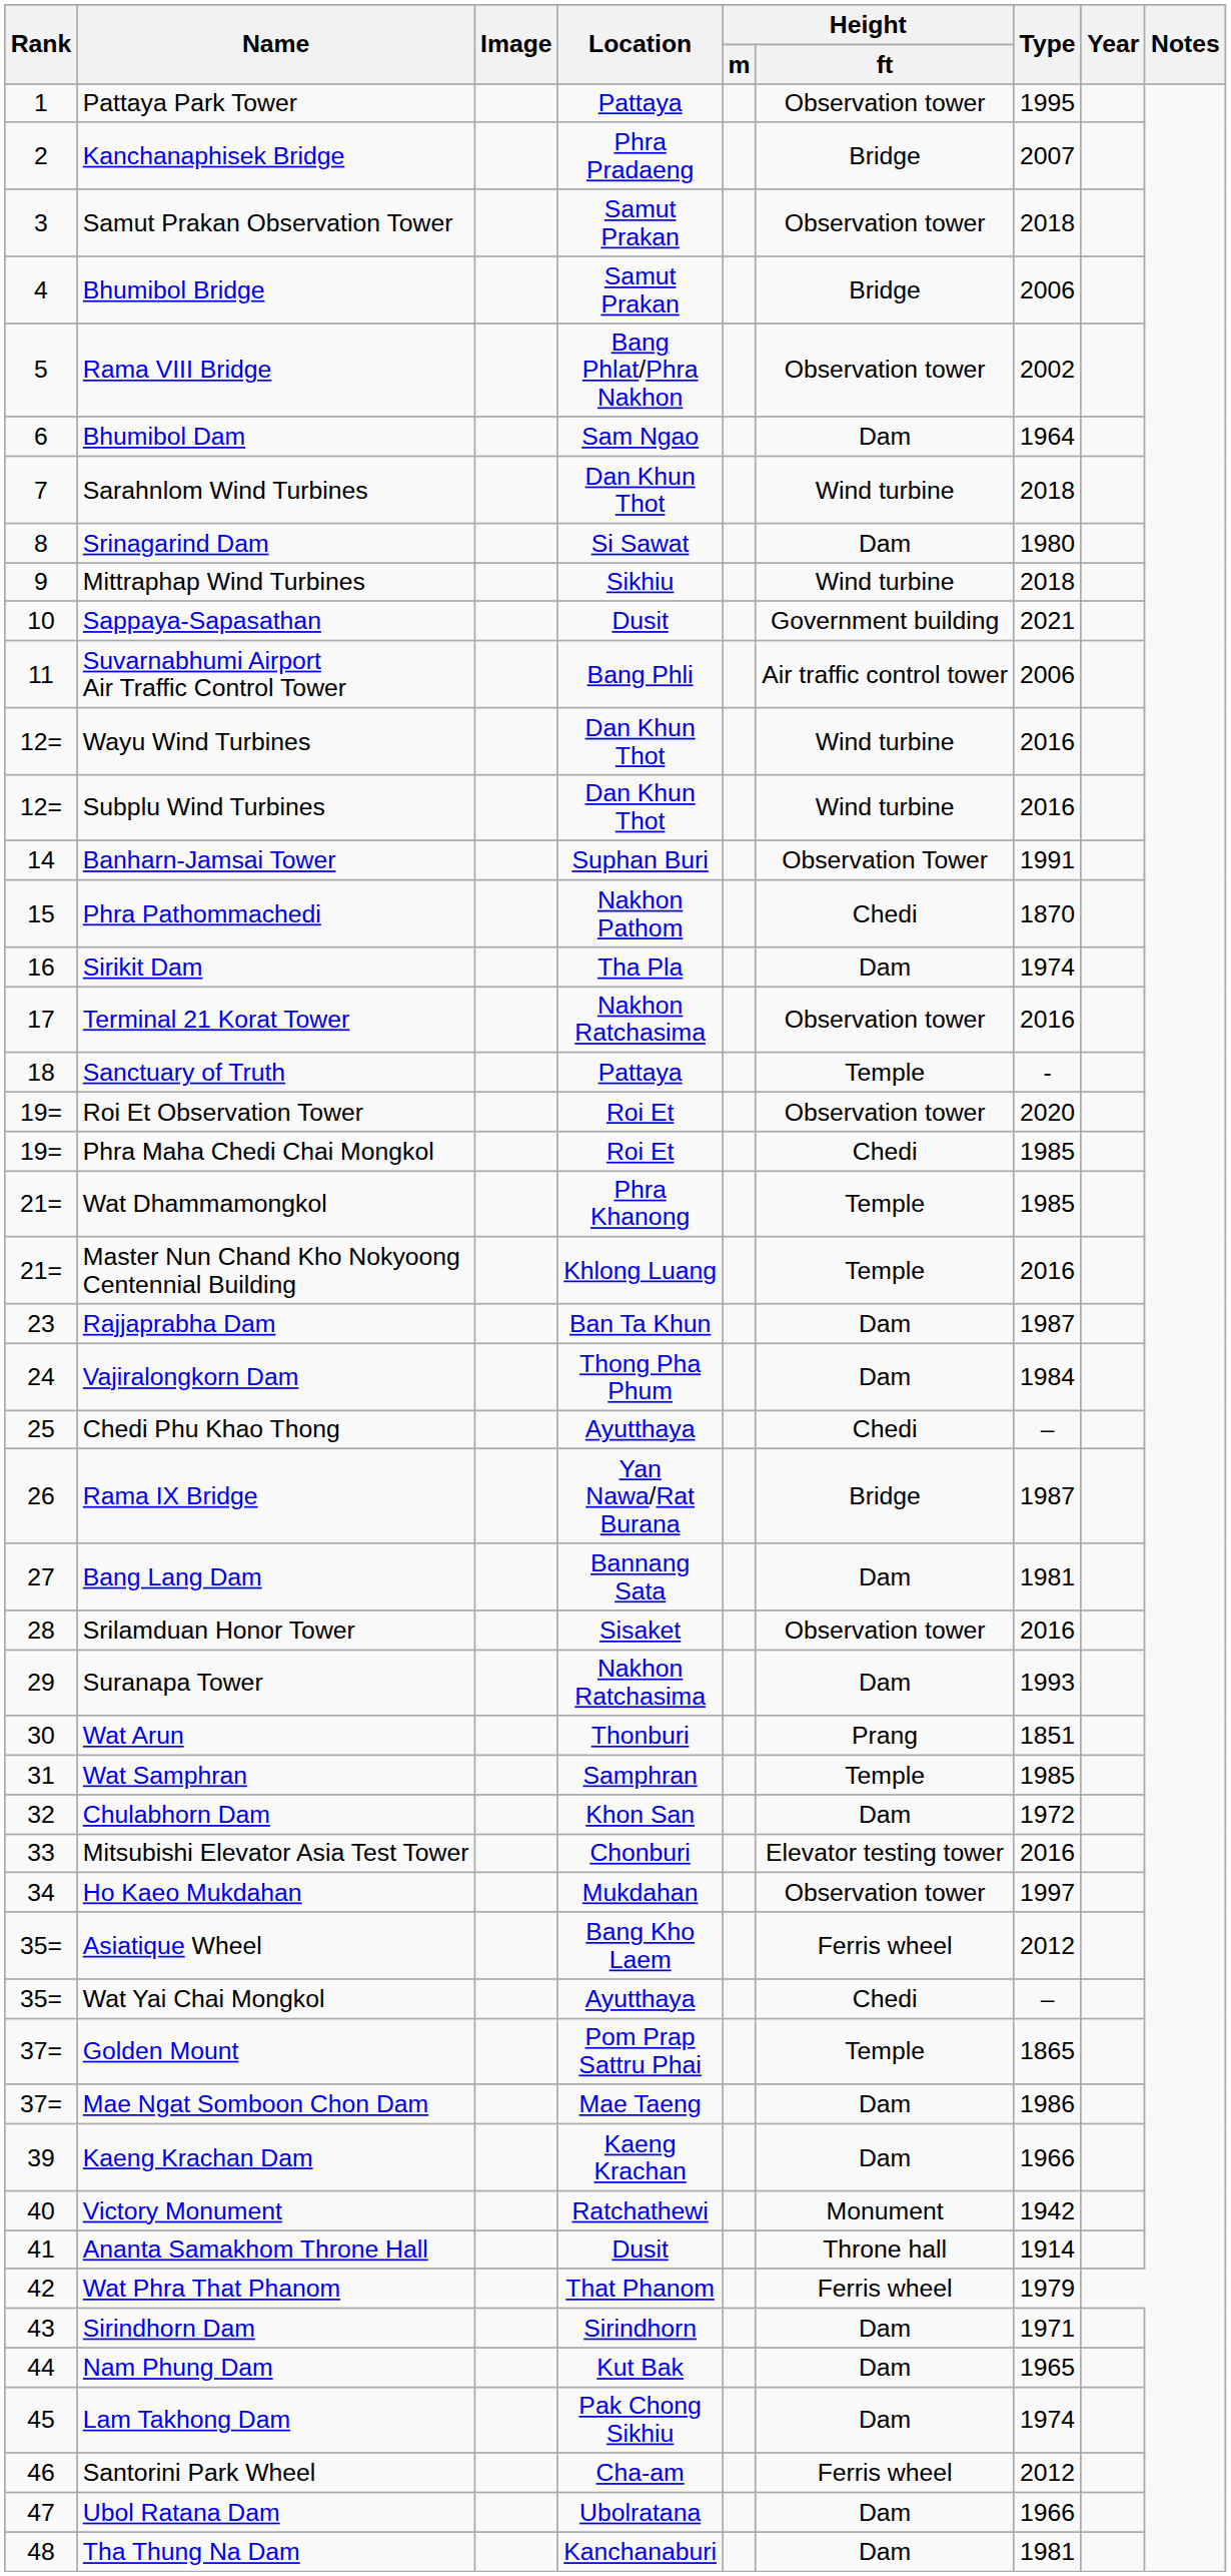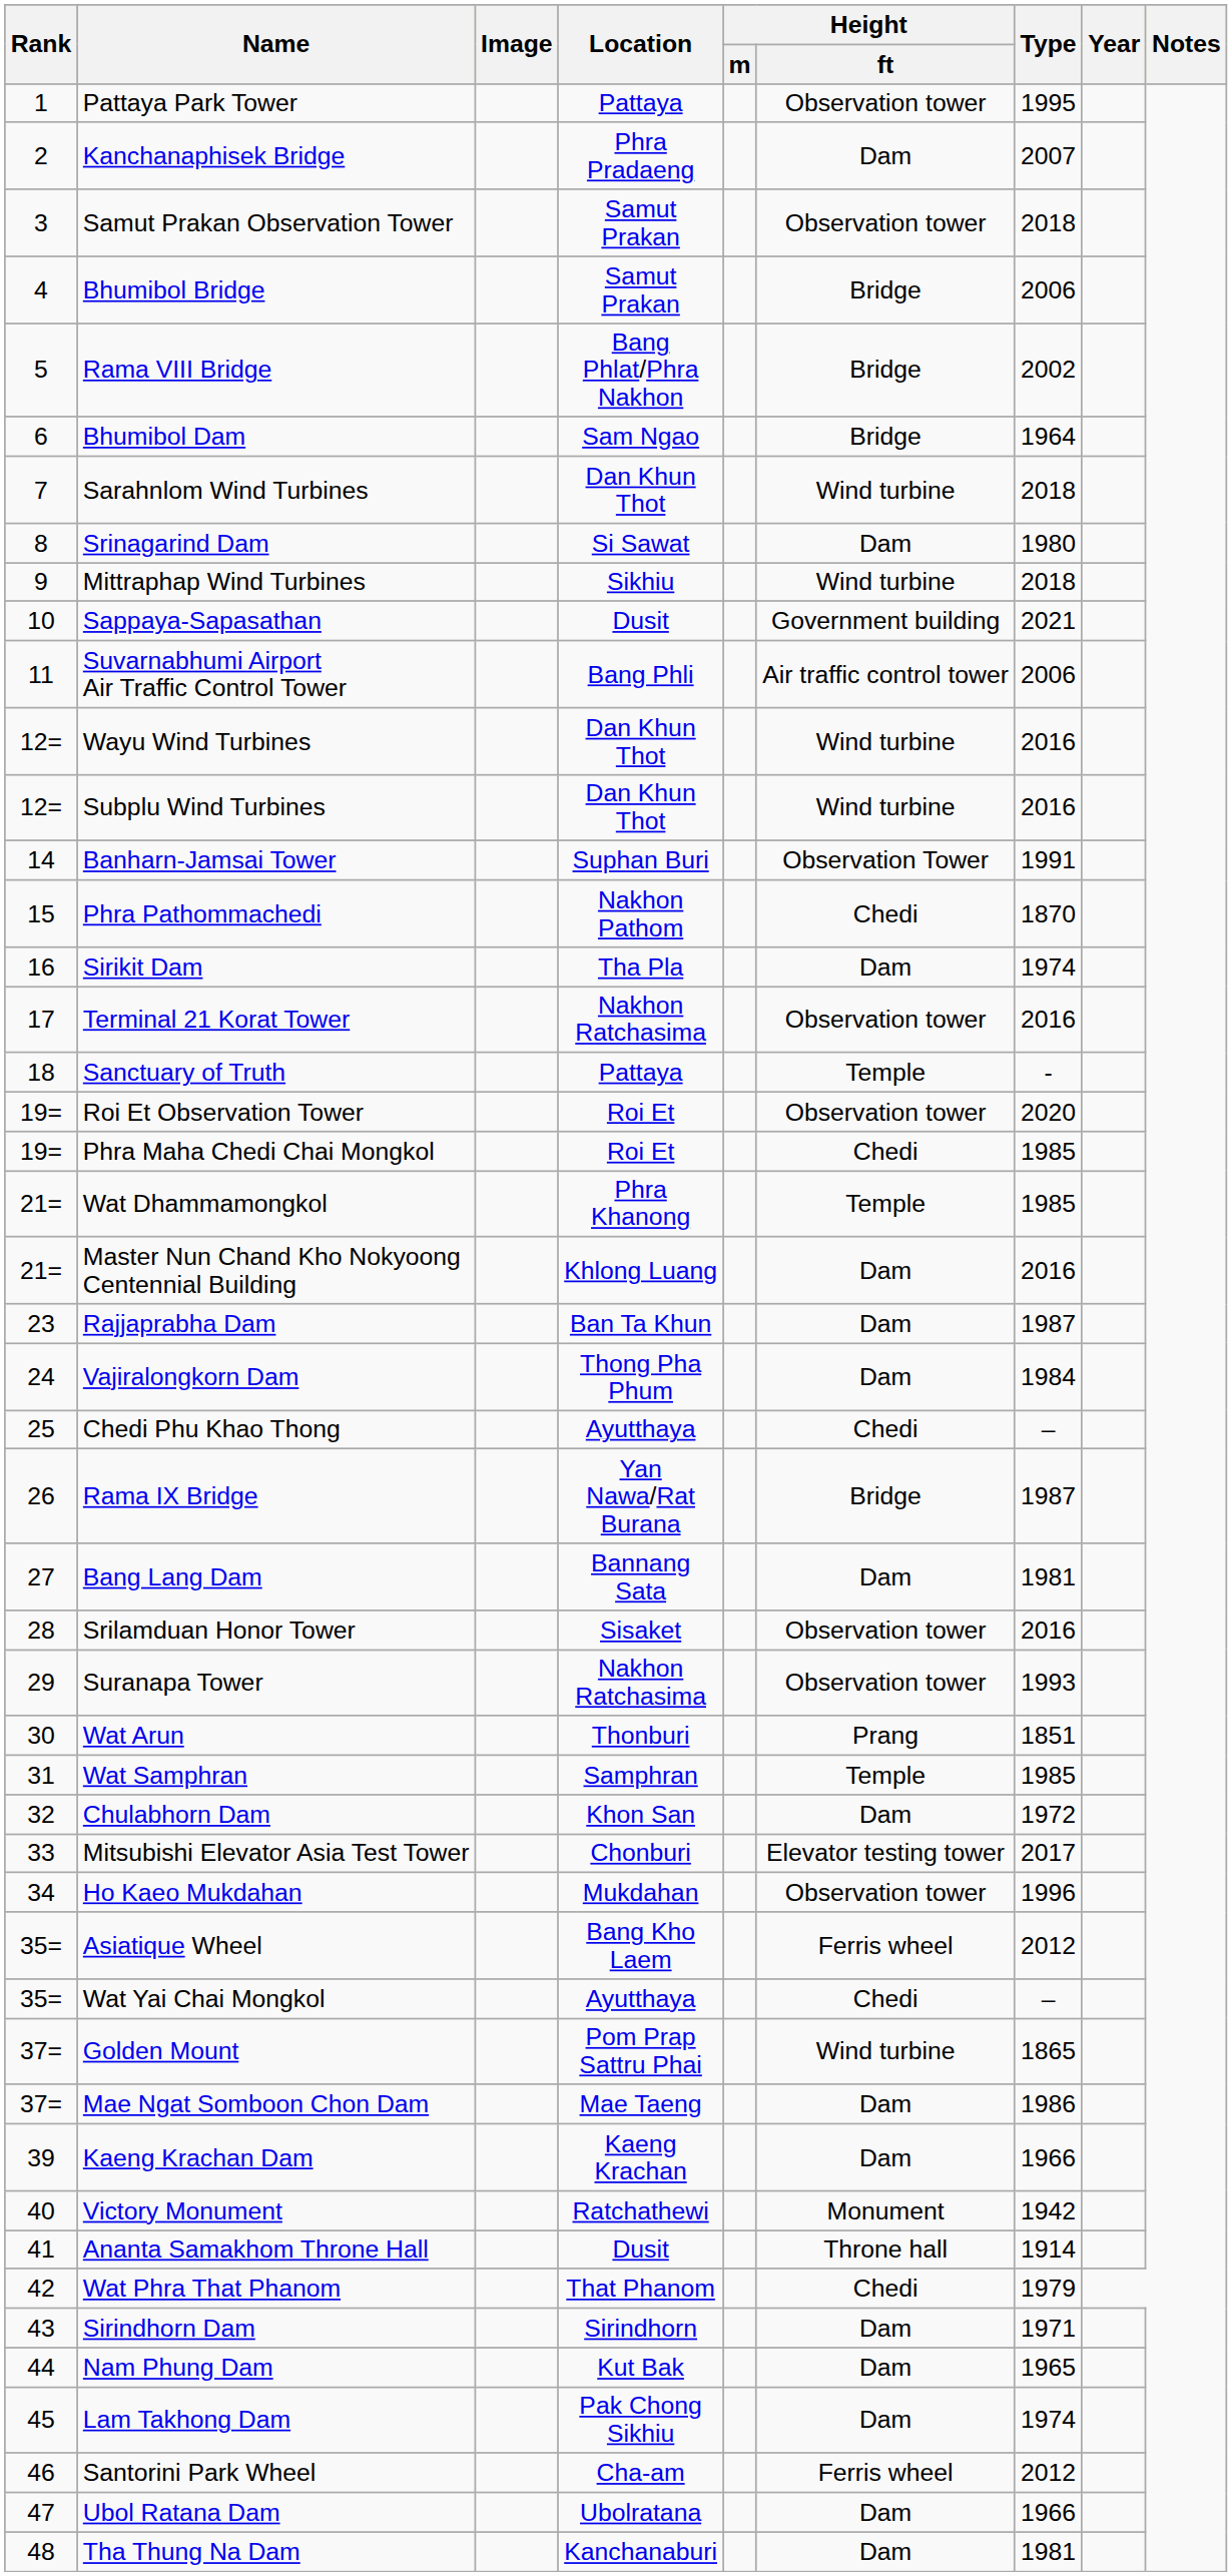Kanchanaphisek Bridge | Height / ft: Bridge -> Dam
Rama VIII Bridge | Height / ft: Observation tower -> Bridge
Bhumibol Dam | Height / ft: Dam -> Bridge
Master Nun Chand Kho Nokyoong Centennial Building | Height / ft: Temple -> Dam
Suranapa Tower | Height / ft: Dam -> Observation tower
Mitsubishi Elevator Asia Test Tower | Type: 2016 -> 2017
Ho Kaeo Mukdahan | Type: 1997 -> 1996
Golden Mount | Height / ft: Temple -> Wind turbine
Wat Phra That Phanom | Height / ft: Ferris wheel -> Chedi
